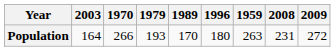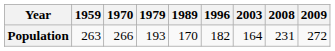columns swapped: 1959 <-> 2003
Population | 1996: 180 -> 182
